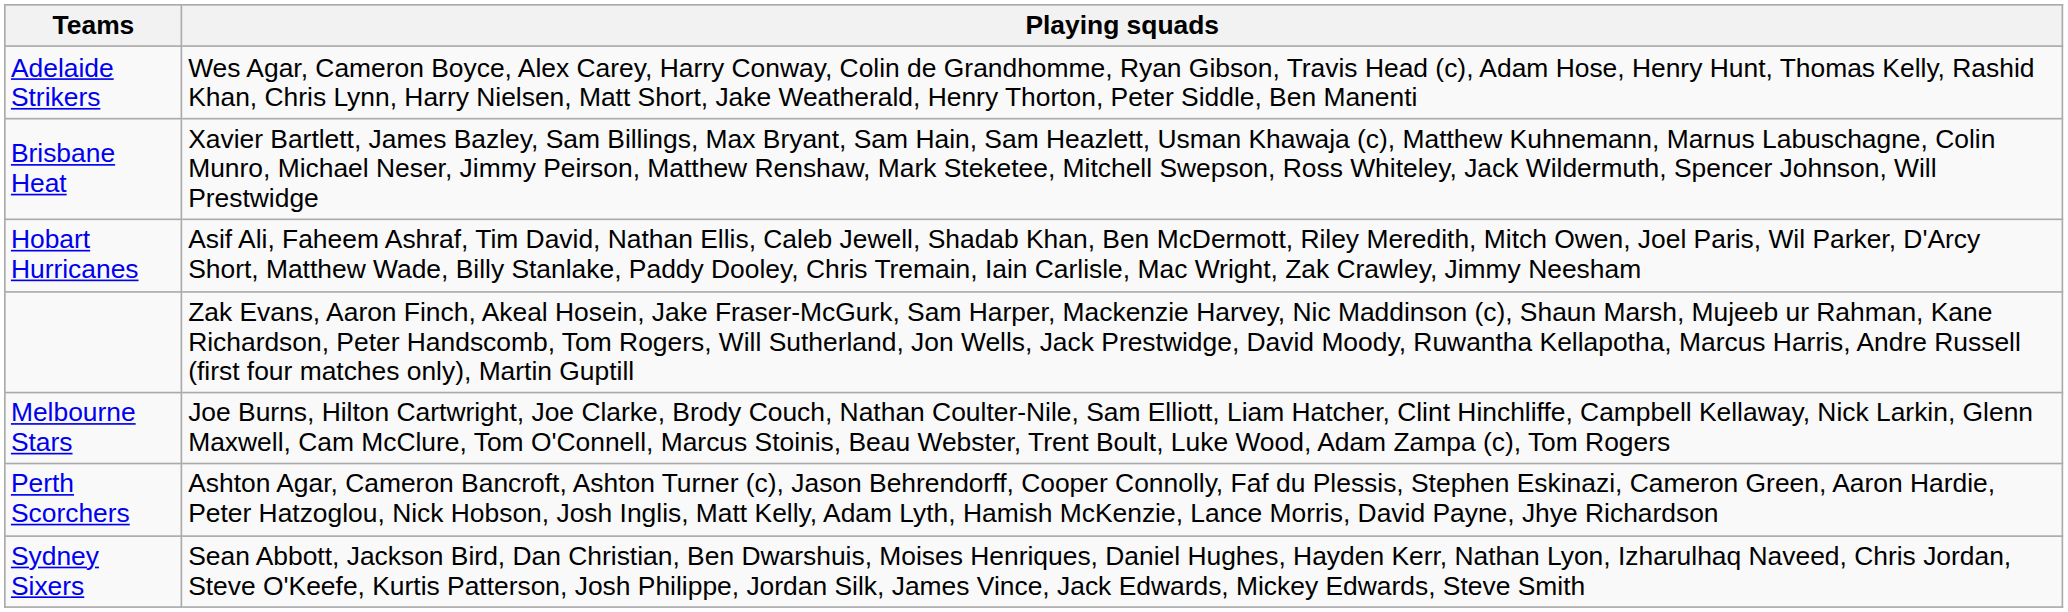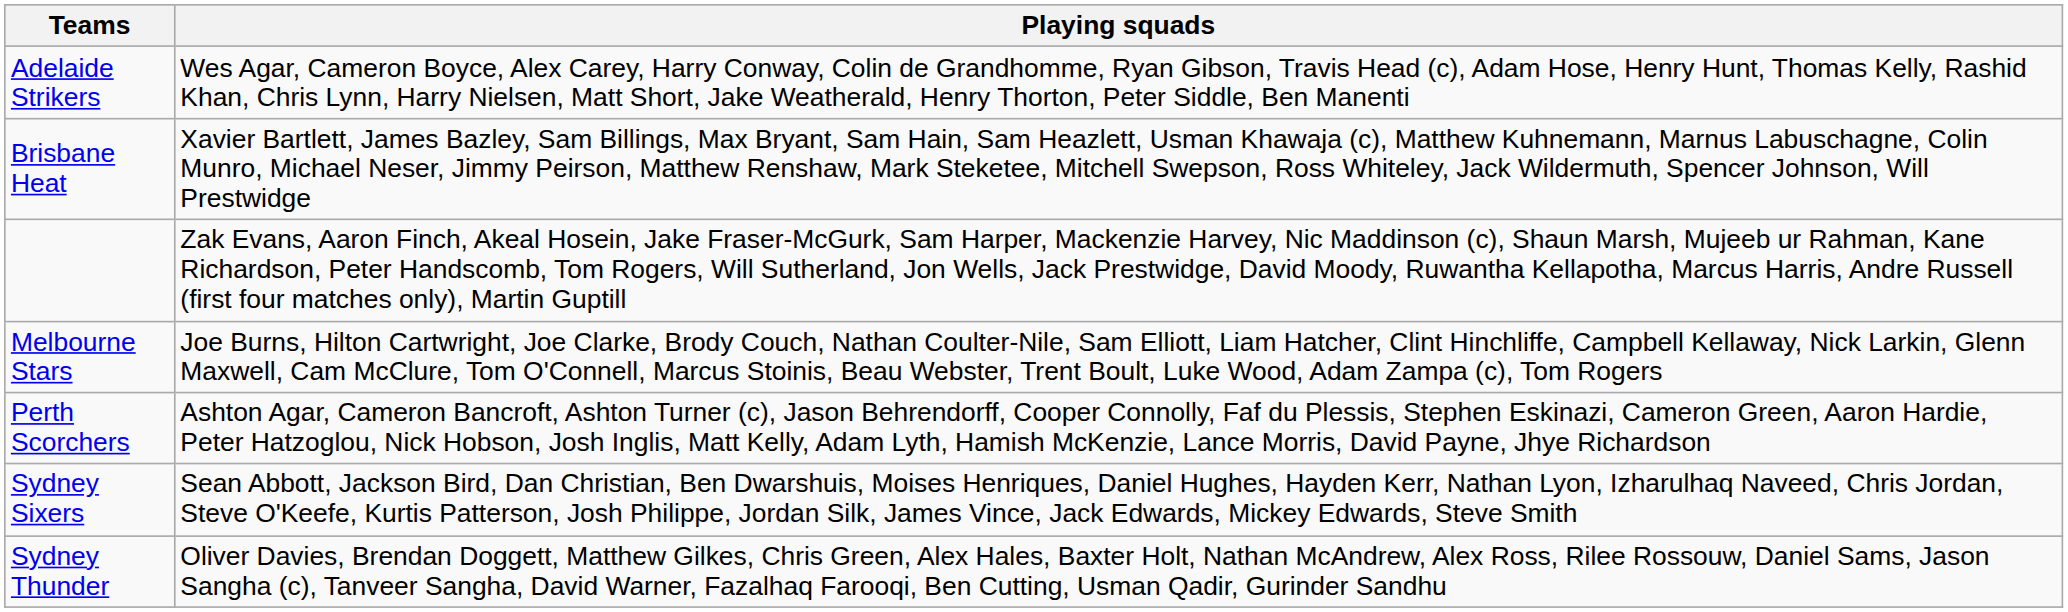- row: Hobart Hurricanes | Asif Ali, Faheem Ashraf, Tim David, Nathan Ellis, Caleb Jewell, Shadab Khan, Ben McDermott, Riley Meredith, Mitch Owen, Joel Paris, Wil Parker, D'Arcy Short, Matthew Wade, Billy Stanlake, Paddy Dooley, Chris Tremain, Iain Carlisle, Mac Wright, Zak Crawley, Jimmy Neesham
+ row: Sydney Thunder | Oliver Davies, Brendan Doggett, Matthew Gilkes, Chris Green, Alex Hales, Baxter Holt, Nathan McAndrew, Alex Ross, Rilee Rossouw, Daniel Sams, Jason Sangha (c), Tanveer Sangha, David Warner, Fazalhaq Farooqi, Ben Cutting, Usman Qadir, Gurinder Sandhu
